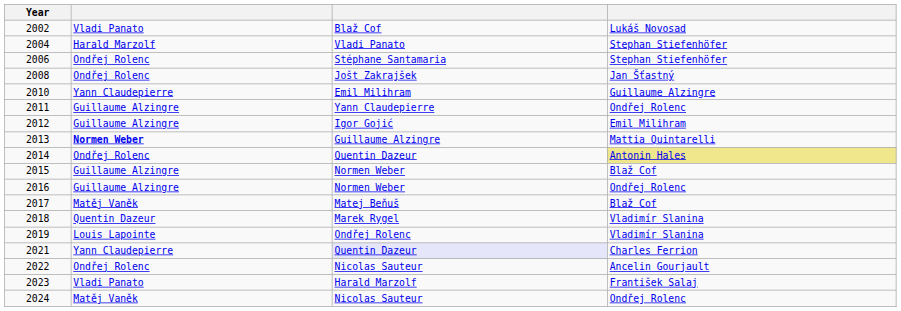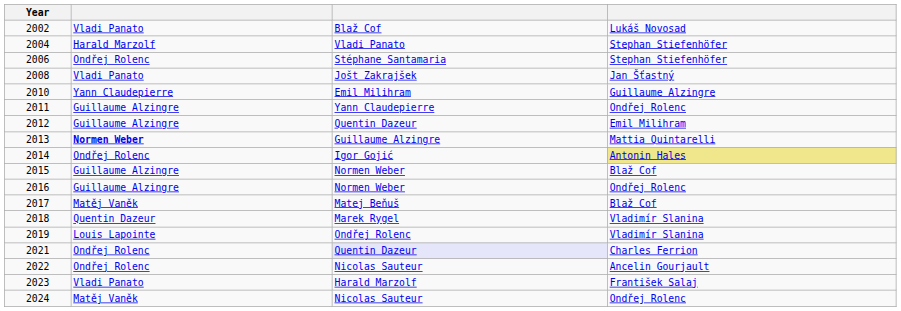2008 | column 2: Ondřej Rolenc -> Vladi Panato
2012 | column 3: Igor Gojić -> Quentin Dazeur
2014 | column 3: Quentin Dazeur -> Igor Gojić
2021 | column 2: Yann Claudepierre -> Ondřej Rolenc
